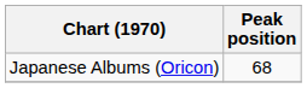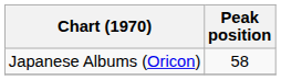Japanese Albums (Oricon) | Peak position: 68 -> 58
